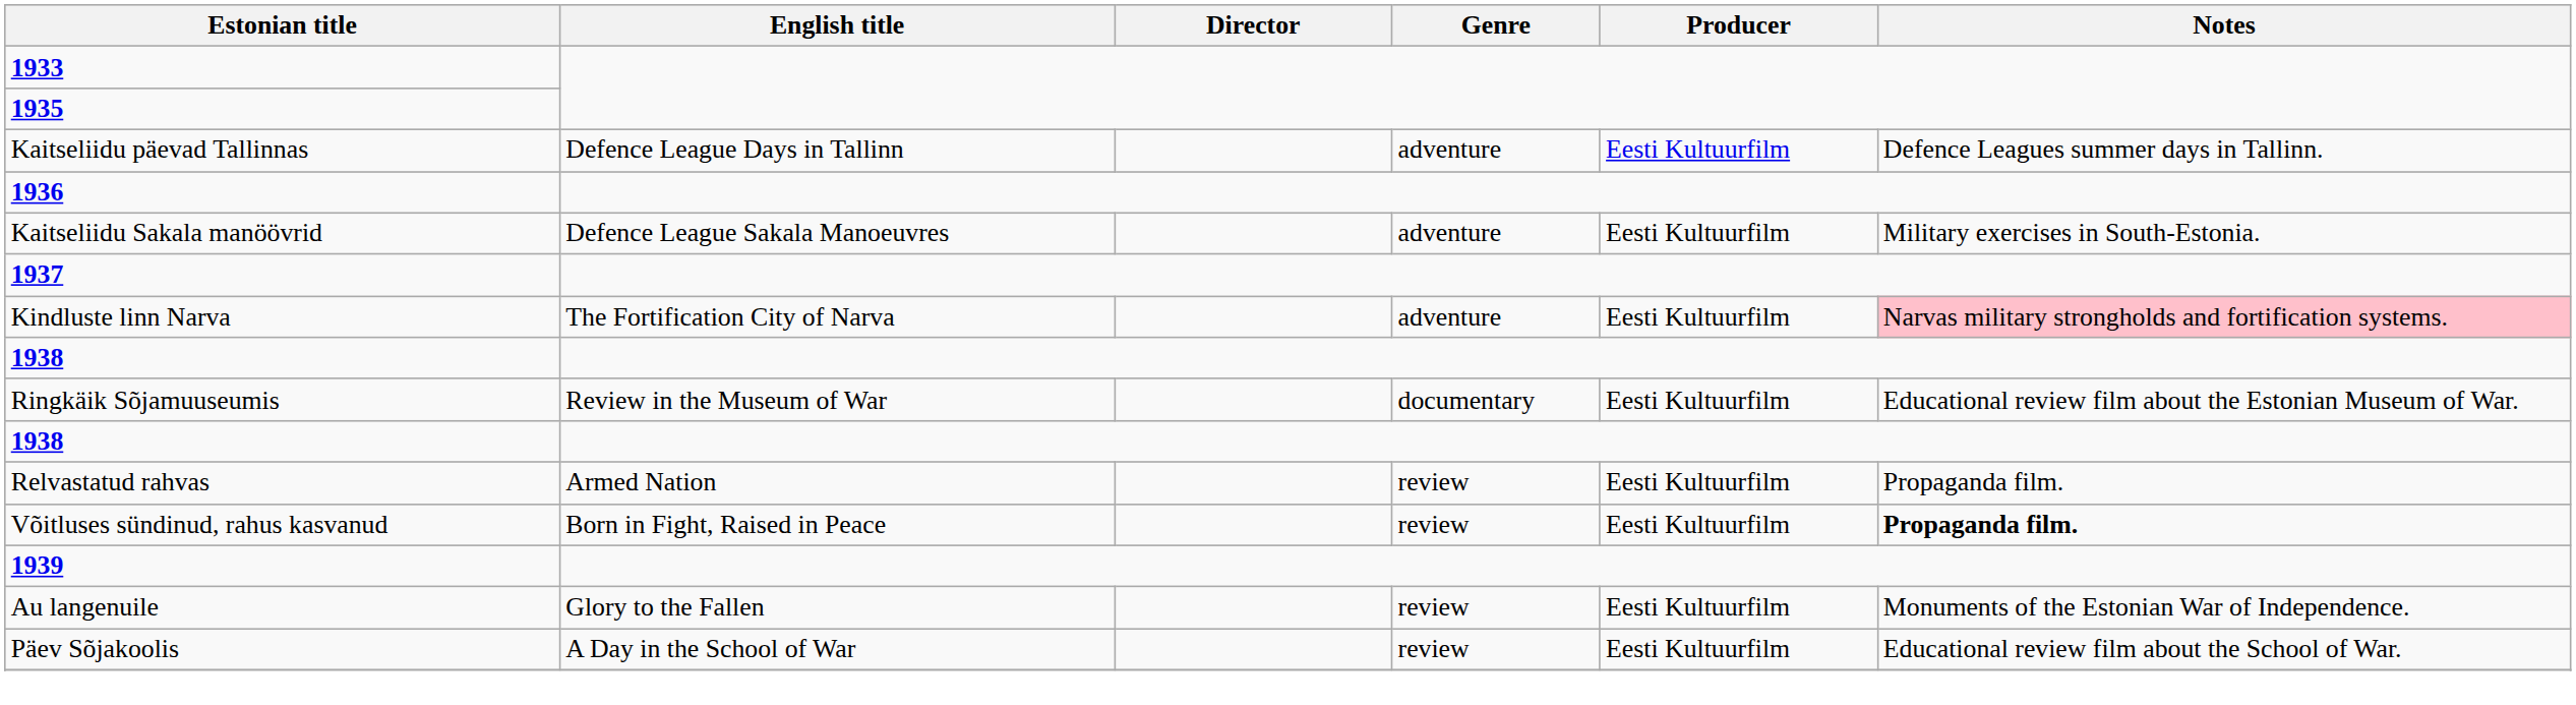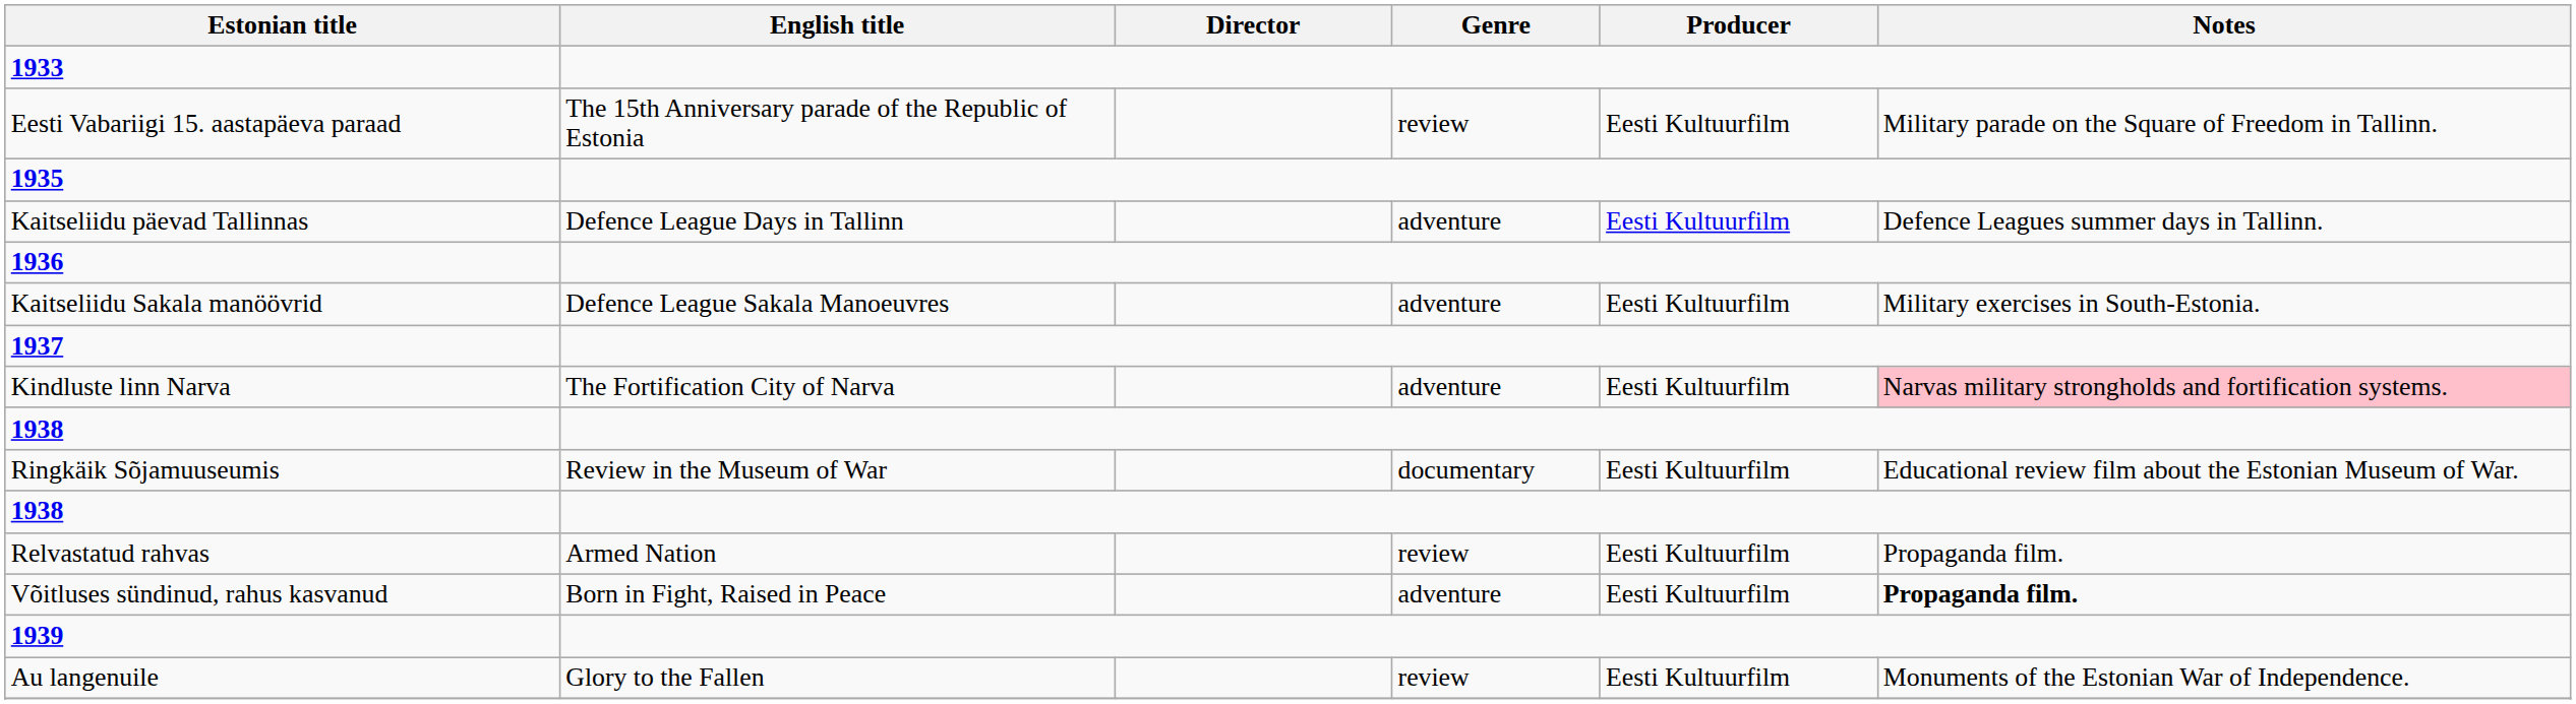+ row: Eesti Vabariigi 15. aastapäeva paraad | The 15th Anniversary parade of the Republic of Estonia | review | Eesti Kultuurfilm | Military parade on the Square of Freedom in Tallinn.
Võitluses sündinud, rahus kasvanud | Genre: review -> adventure
- row: Päev Sõjakoolis | A Day in the School of War | review | Eesti Kultuurfilm | Educational review film about the School of War.
